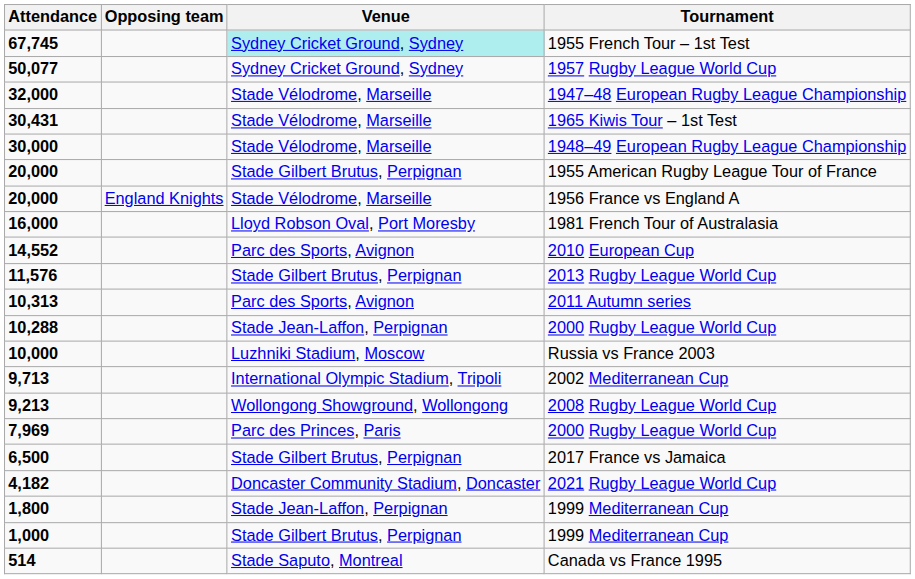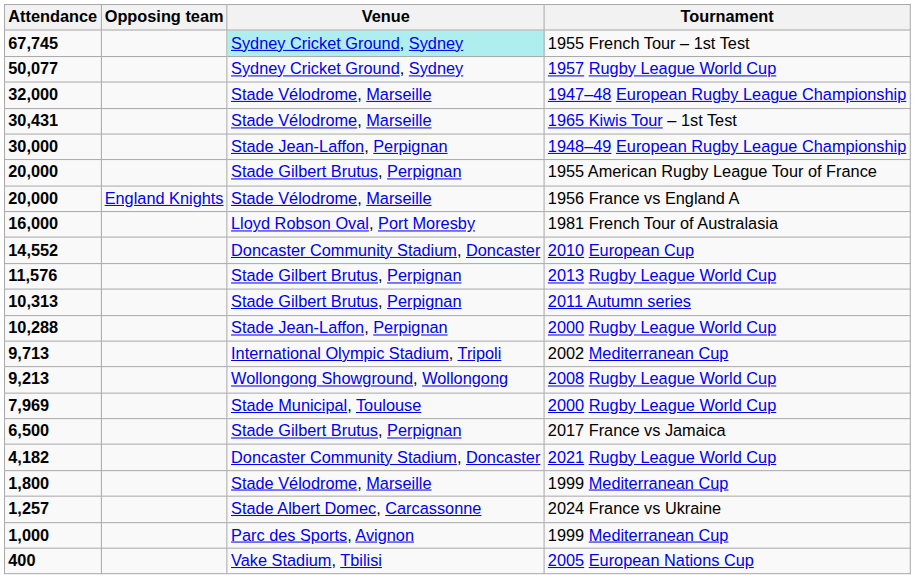1948–49 European Rugby League Championship | Venue: Stade Vélodrome, Marseille -> Stade Jean-Laffon, Perpignan
2010 European Cup | Venue: Parc des Sports, Avignon -> Doncaster Community Stadium, Doncaster
2011 Autumn series | Venue: Parc des Sports, Avignon -> Stade Gilbert Brutus, Perpignan
- row: 10,000 | Luzhniki Stadium, Moscow | Russia vs France 2003
7,969 / 2000 Rugby League World Cup | Venue: Parc des Princes, Paris -> Stade Municipal, Toulouse
1,800 / 1999 Mediterranean Cup | Venue: Stade Jean-Laffon, Perpignan -> Stade Vélodrome, Marseille
+ row: 1,257 | Stade Albert Domec, Carcassonne | 2024 France vs Ukraine
1,000 / 1999 Mediterranean Cup | Venue: Stade Gilbert Brutus, Perpignan -> Parc des Sports, Avignon
- row: 514 | Stade Saputo, Montreal | Canada vs France 1995
+ row: 400 | Vake Stadium, Tbilisi | 2005 European Nations Cup
